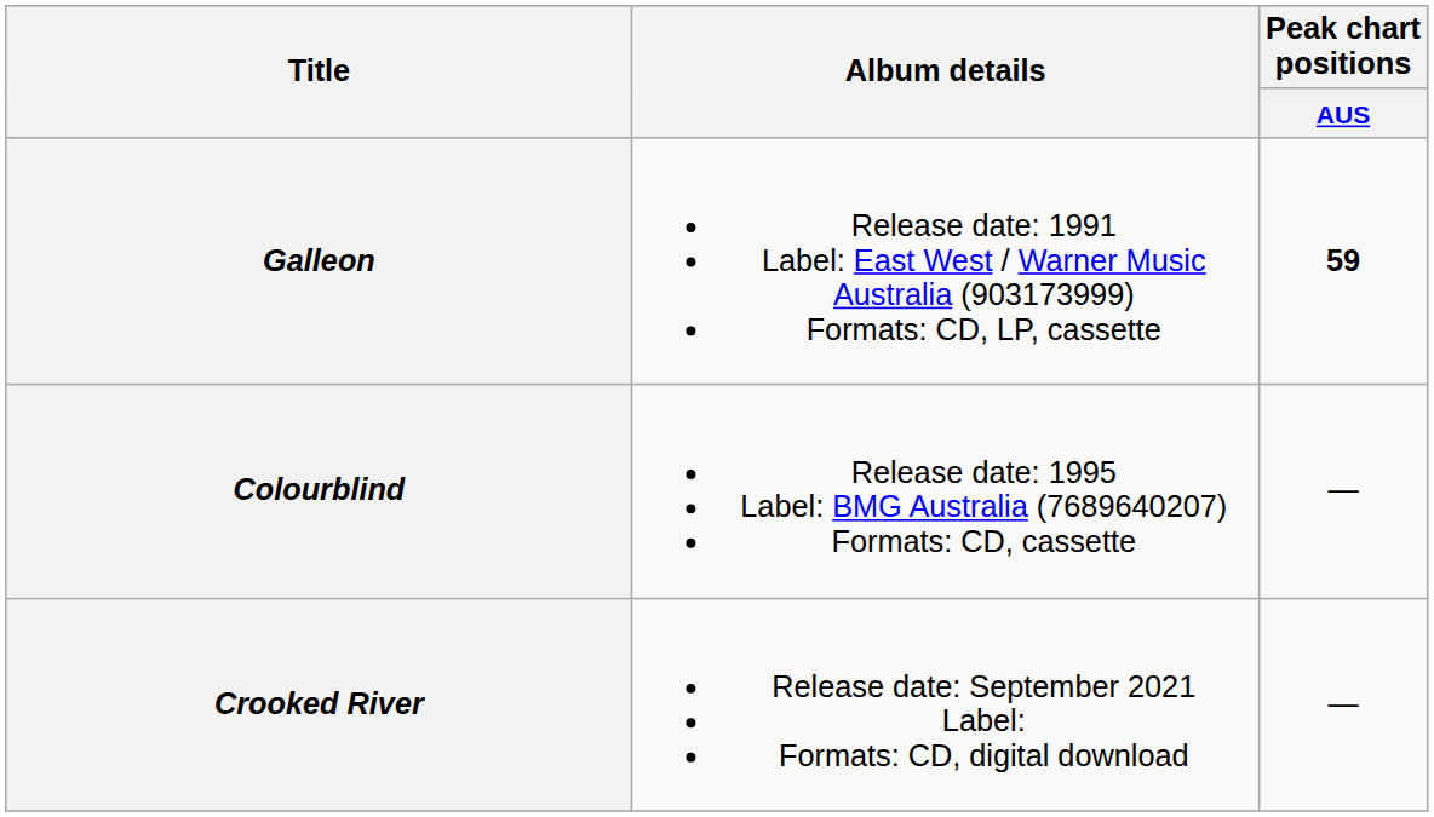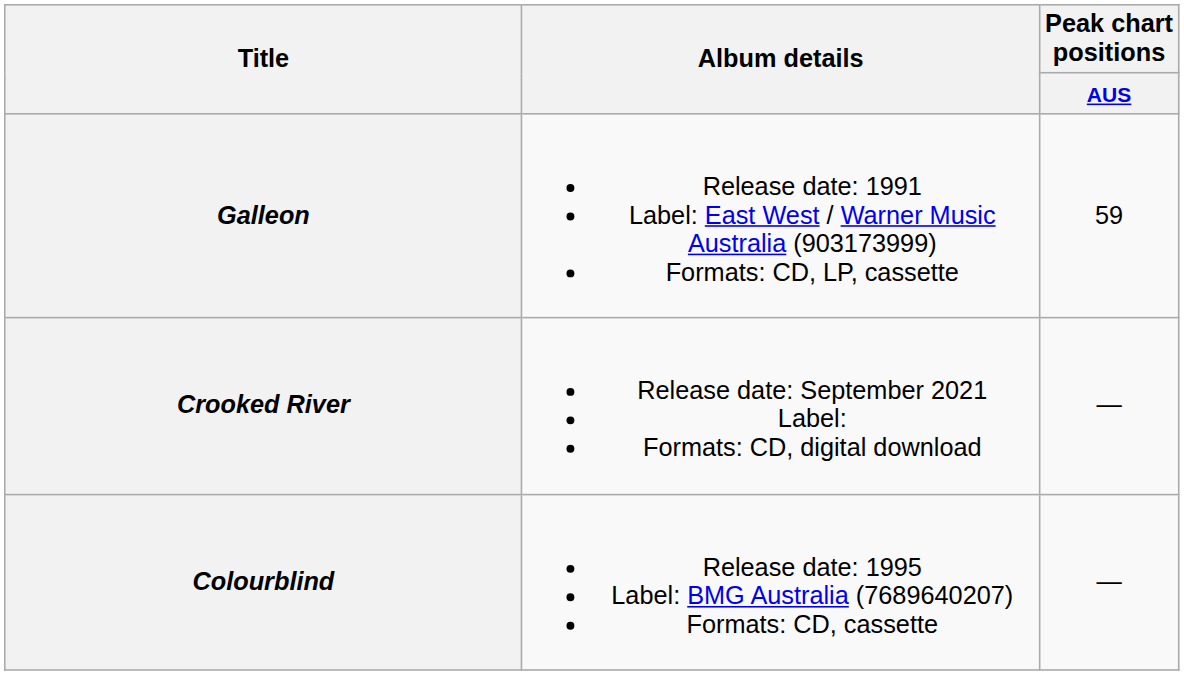Galleon | Peak chart positions / AUS: bold -> normal
rows swapped: Colourblind <-> Crooked River
